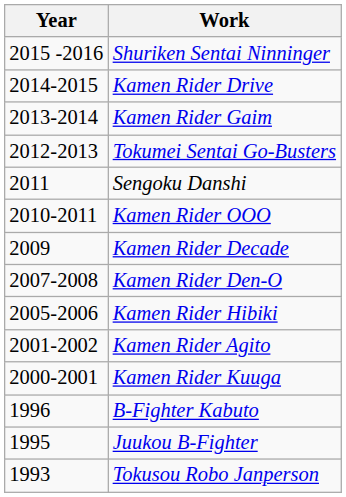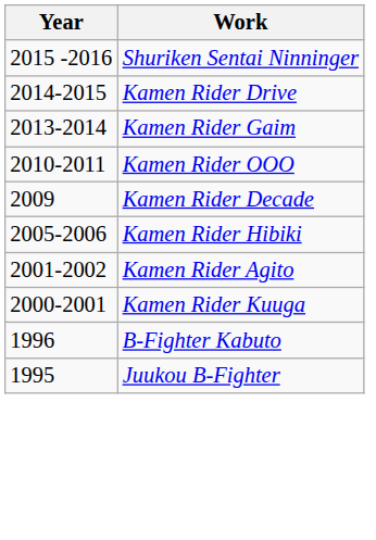- row: 2012-2013 | Tokumei Sentai Go-Busters
- row: 2011 | Sengoku Danshi
- row: 2007-2008 | Kamen Rider Den-O
- row: 1993 | Tokusou Robo Janperson
